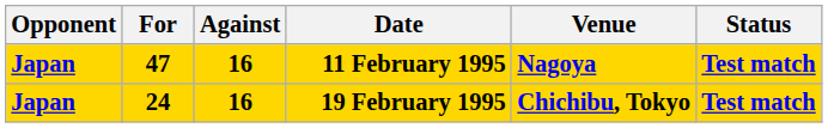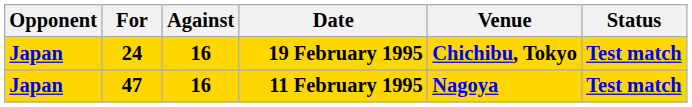rows swapped: 11 February 1995 <-> 19 February 1995
